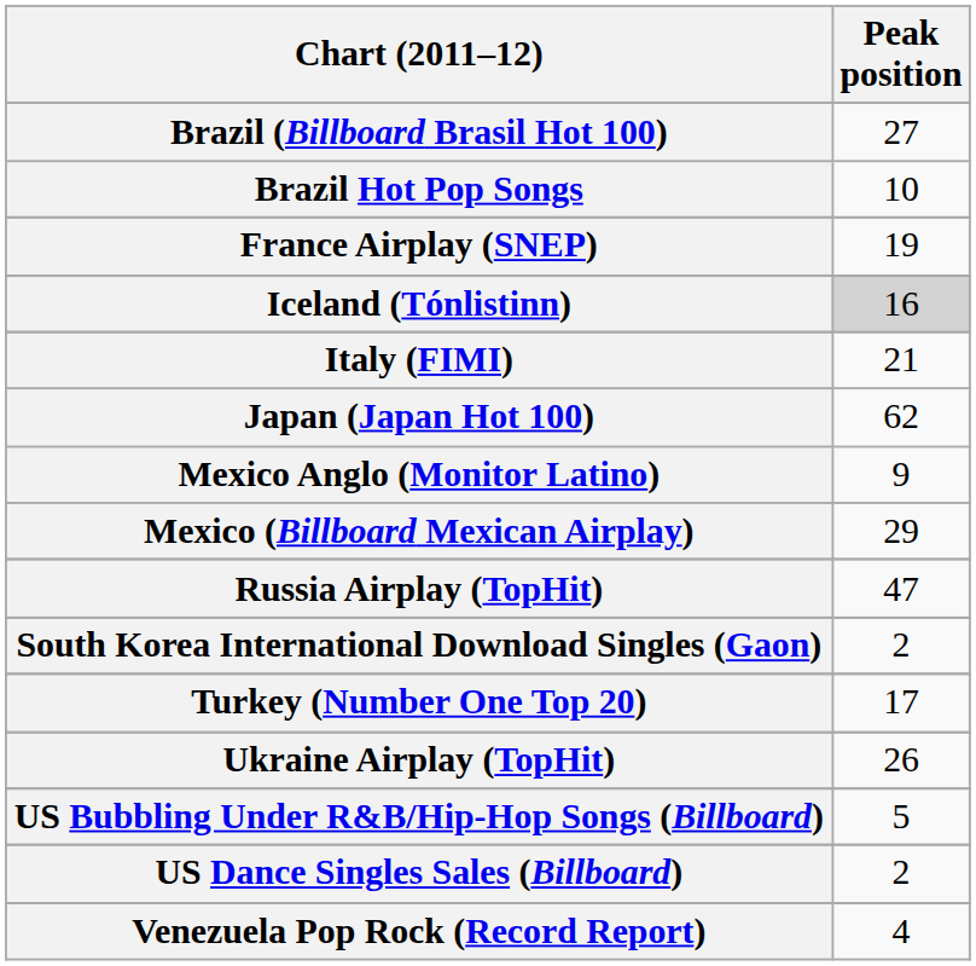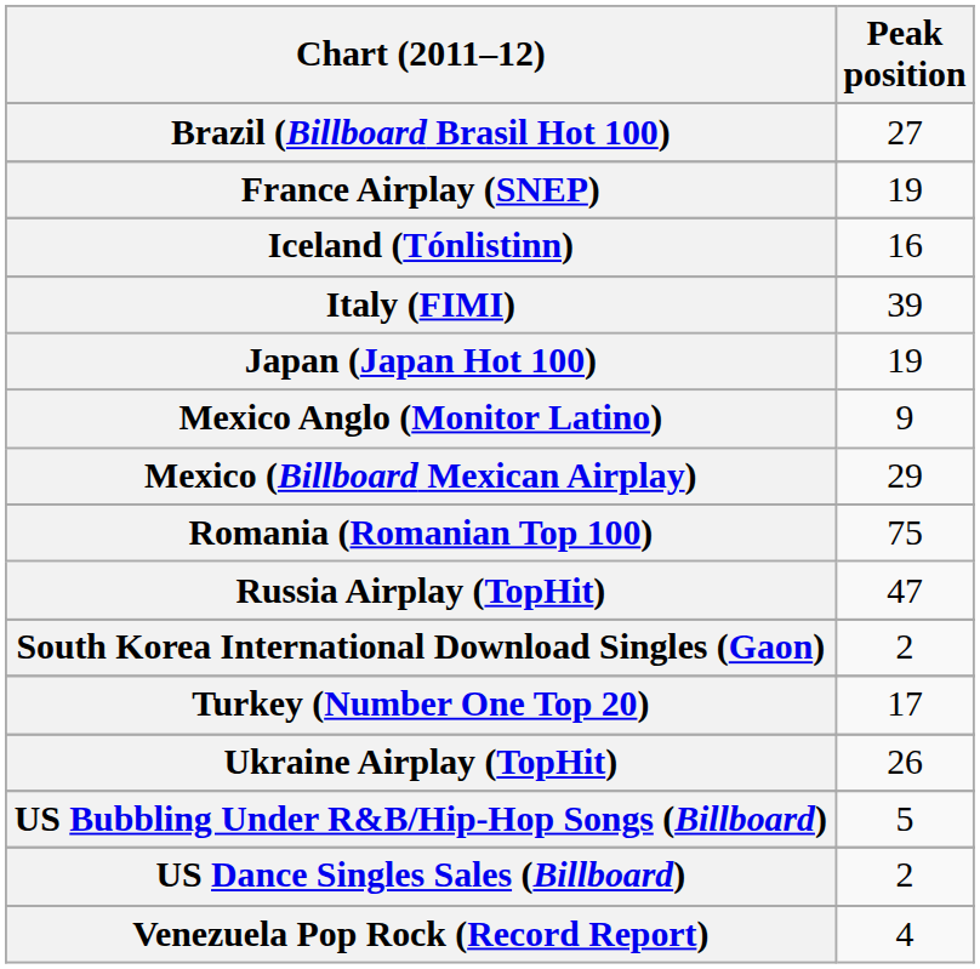- row: Brazil Hot Pop Songs | 10
Iceland (Tónlistinn) | Peak position: lightgrey background -> no background
Italy (FIMI) | Peak position: 21 -> 39
Japan (Japan Hot 100) | Peak position: 62 -> 19
+ row: Romania (Romanian Top 100) | 75
